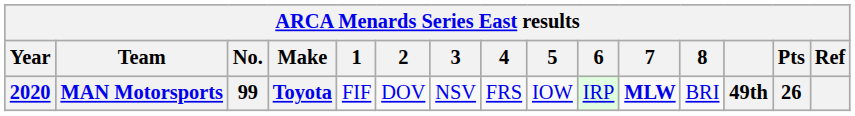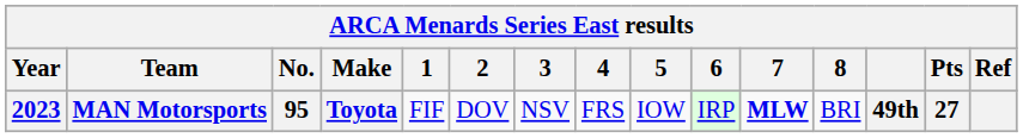MAN Motorsports | Year: 2020 -> 2023
MAN Motorsports | No.: 99 -> 95
MAN Motorsports | Pts: 26 -> 27
